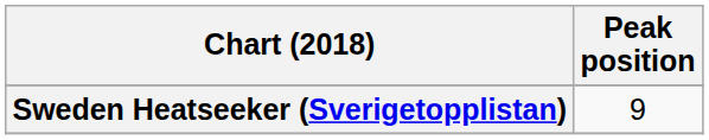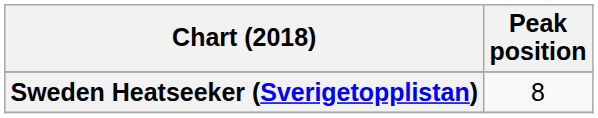Sweden Heatseeker (Sverigetopplistan) | Peak position: 9 -> 8
